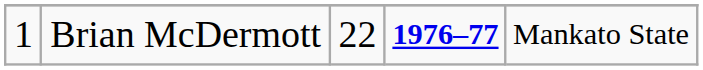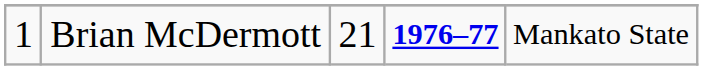Brian McDermott | column 3: 22 -> 21
